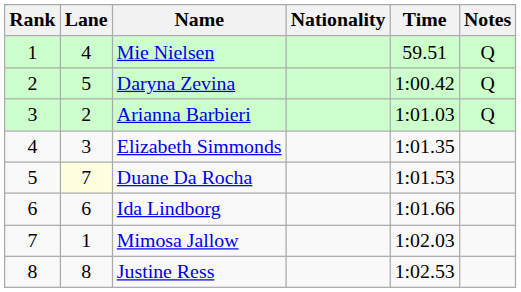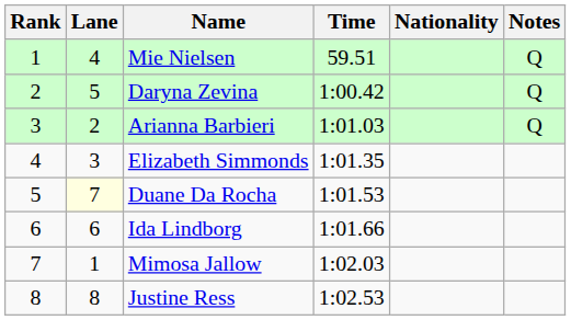columns swapped: Nationality <-> Time
